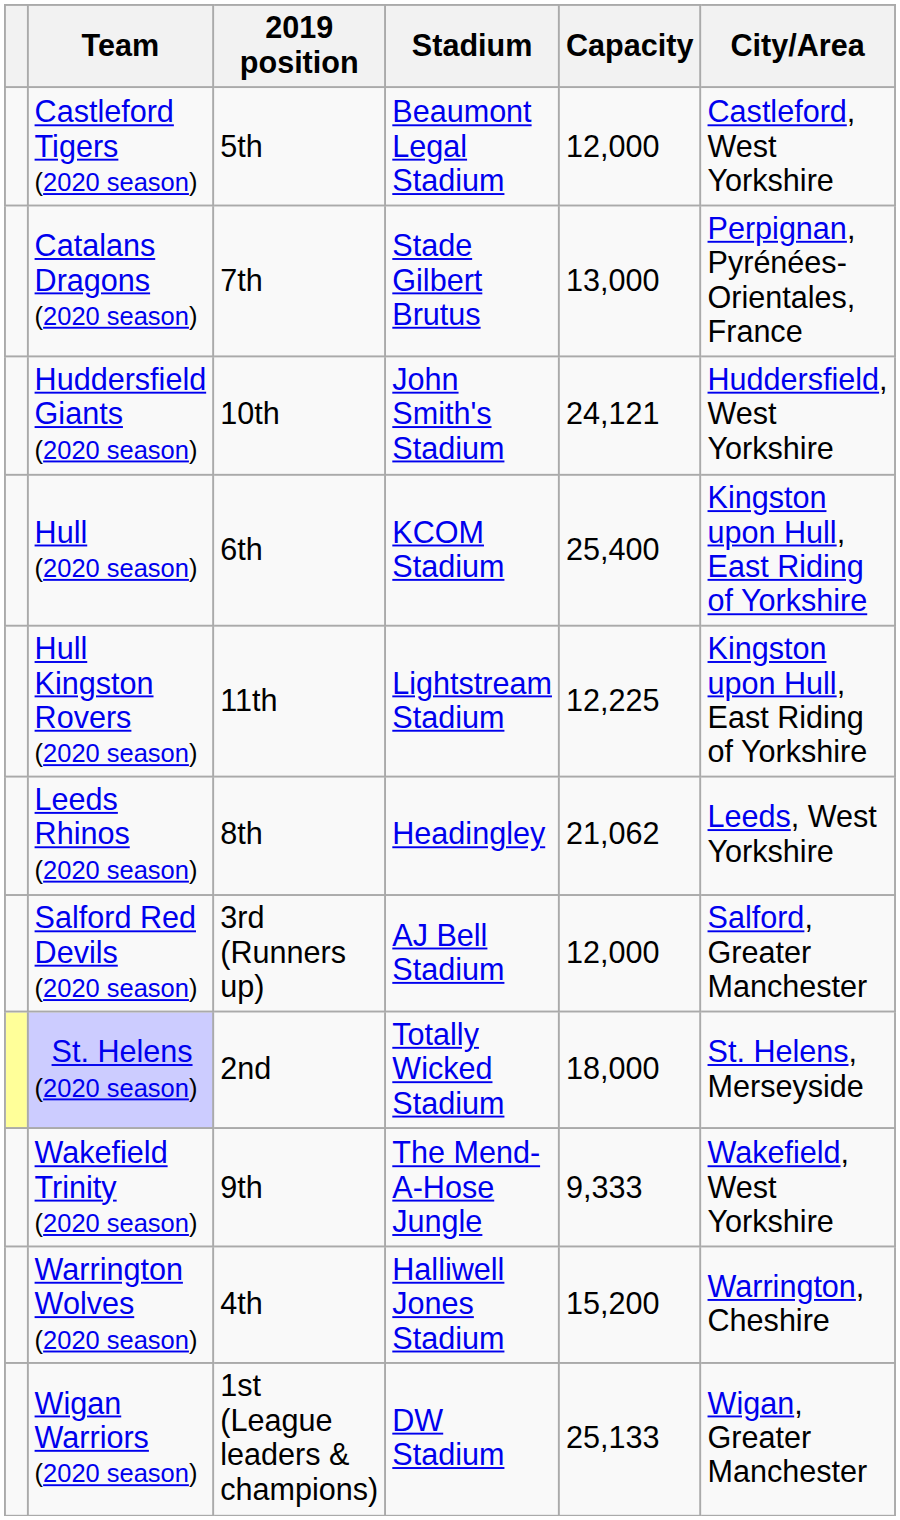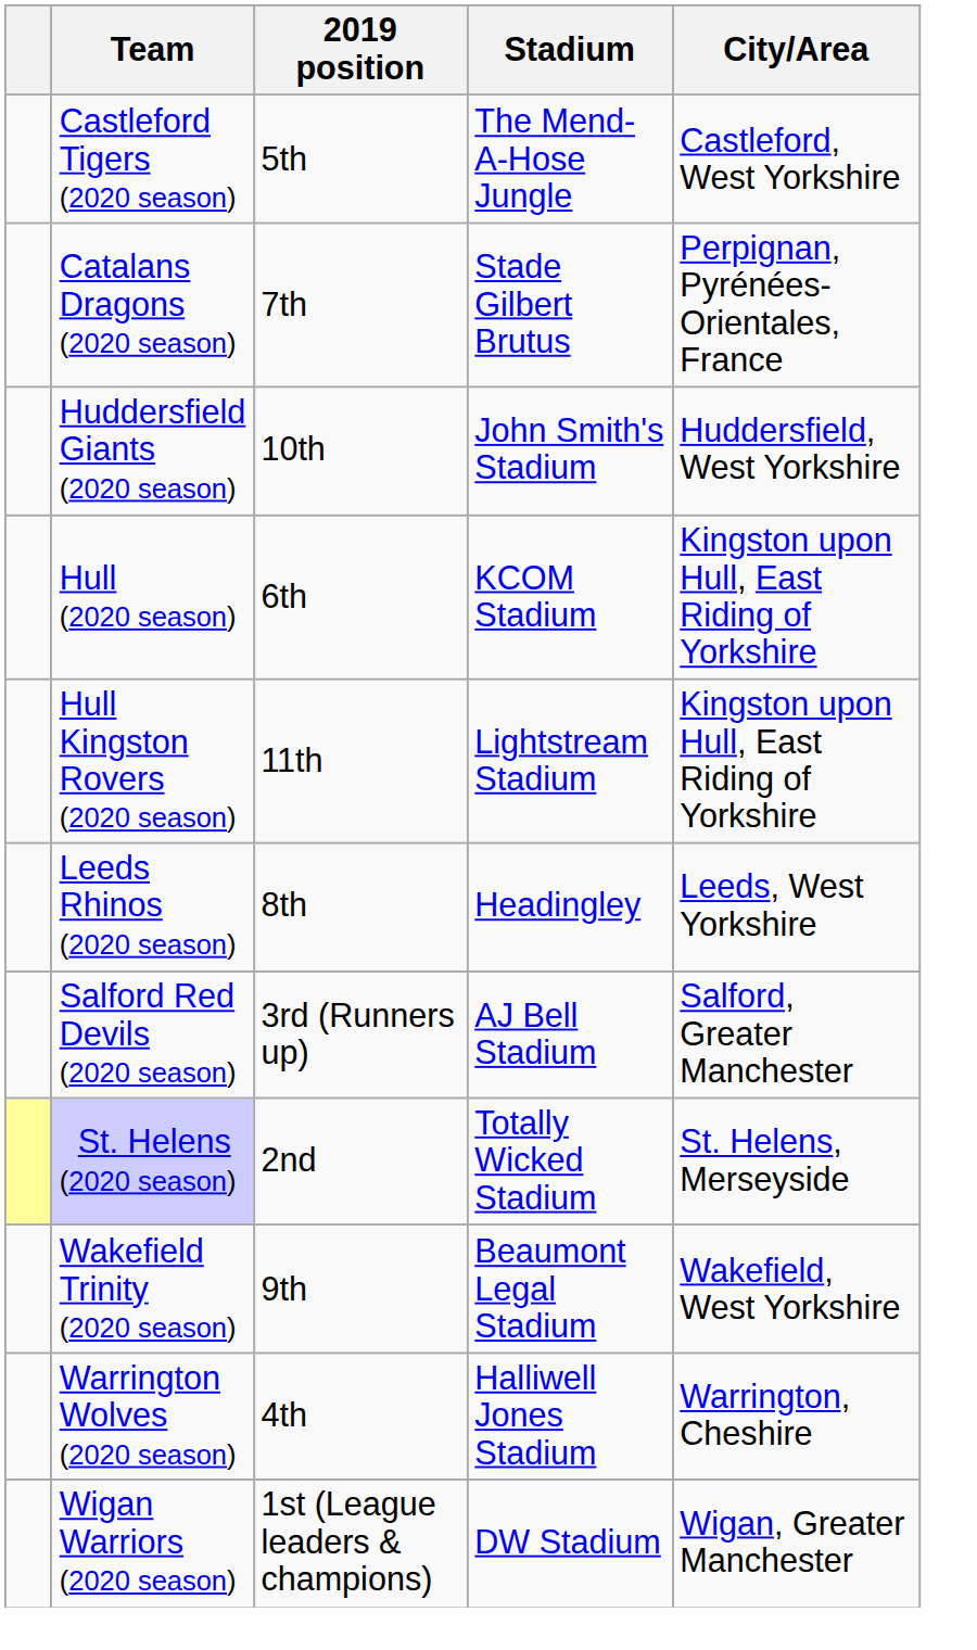- column: Capacity | 12,000 | 13,000 | 24,121 | 25,400 | 12,225 | 21,062 | 12,000 | 18,000 | 9,333 | 15,200 | 25,133
Castleford Tigers (2020 season) | Stadium: Beaumont Legal Stadium -> The Mend-A-Hose Jungle
Wakefield Trinity (2020 season) | Stadium: The Mend-A-Hose Jungle -> Beaumont Legal Stadium
